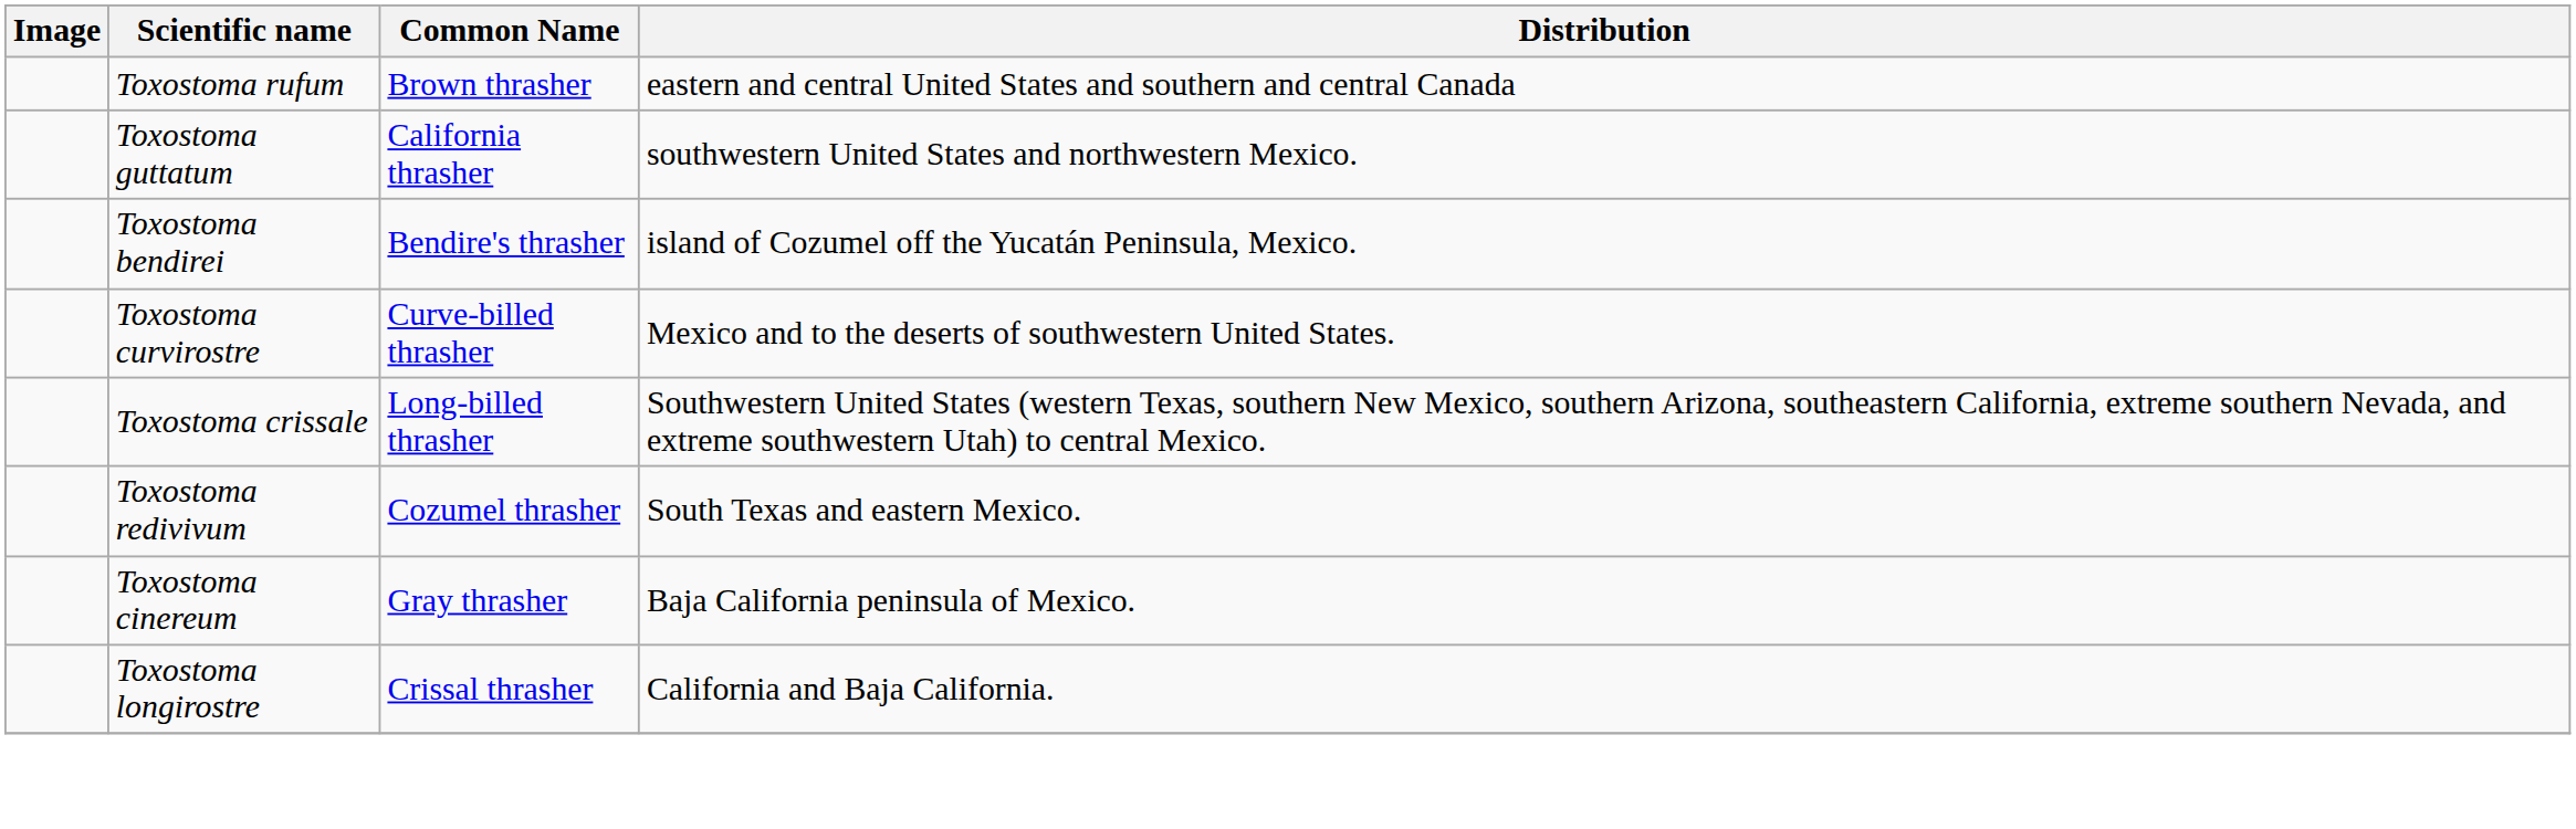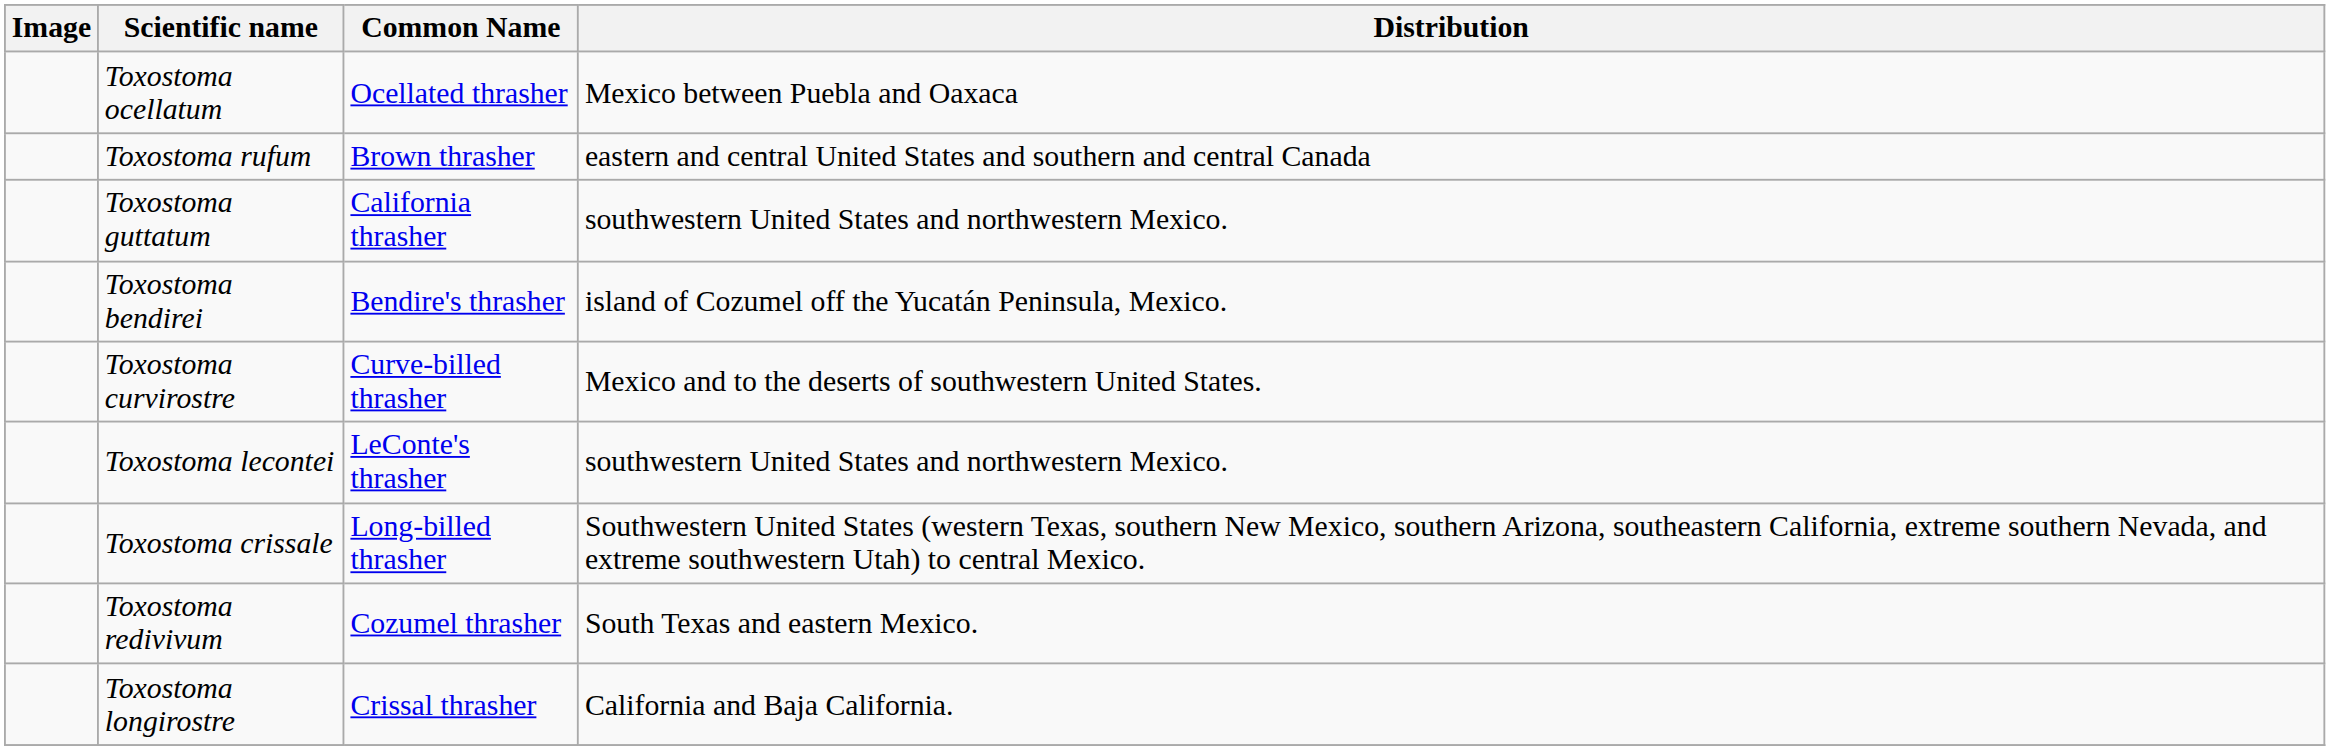+ row: Toxostoma ocellatum | Ocellated thrasher | Mexico between Puebla and Oaxaca
+ row: Toxostoma lecontei | LeConte's thrasher | southwestern United States and northwestern Mexico.
- row: Toxostoma cinereum | Gray thrasher | Baja California peninsula of Mexico.
